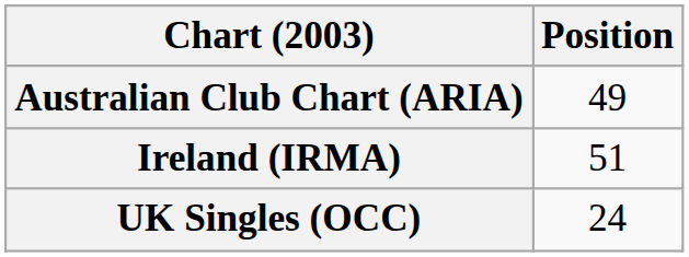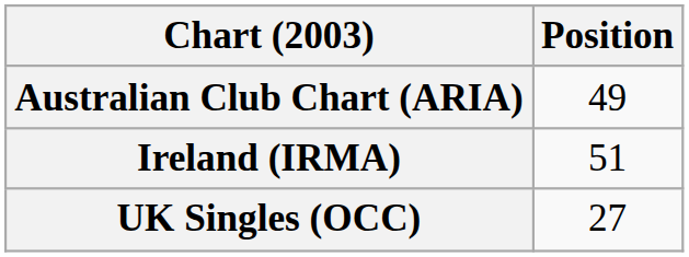UK Singles (OCC) | Position: 24 -> 27
